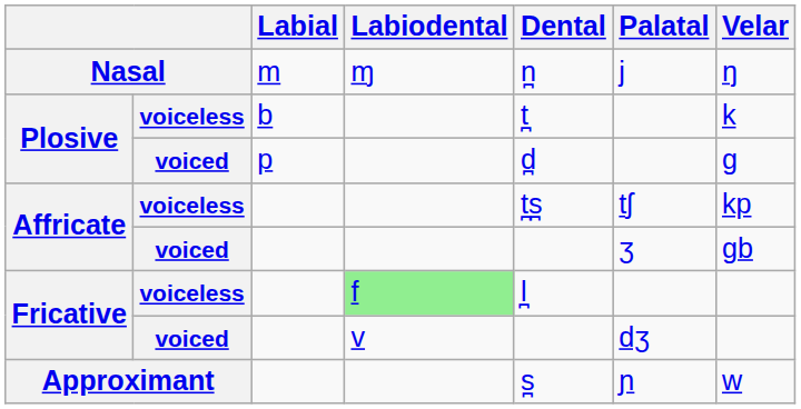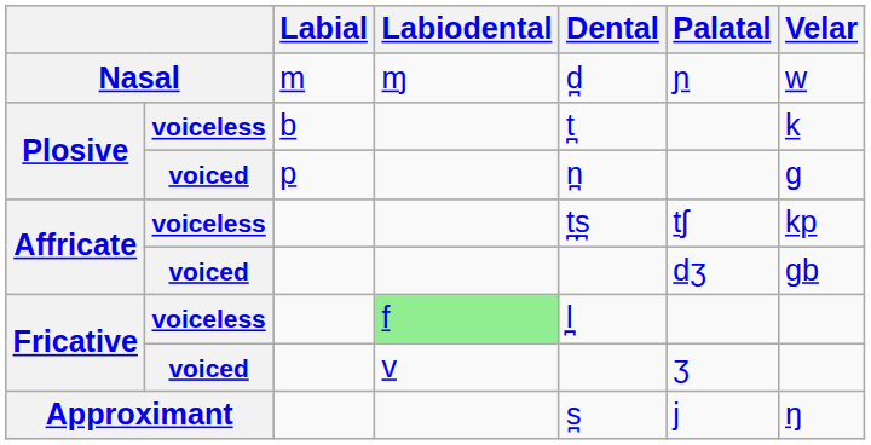Nasal | Dental: n̪ -> d̪
Nasal | Palatal: j -> ɲ
Nasal | Velar: ŋ -> w
Plosive / voiced | Dental: d̪ -> n̪
Affricate / voiced | Palatal: ʒ -> dʒ
Fricative / voiced | Palatal: dʒ -> ʒ
Approximant | Palatal: ɲ -> j
Approximant | Velar: w -> ŋ
